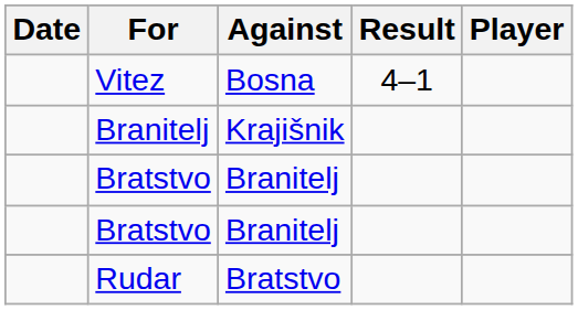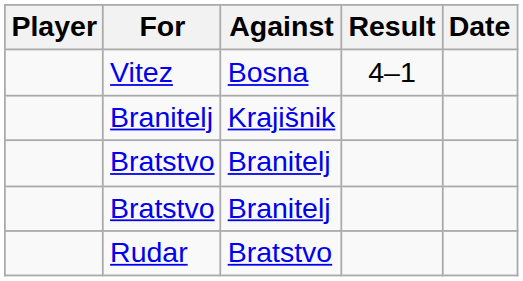columns swapped: Player <-> Date
